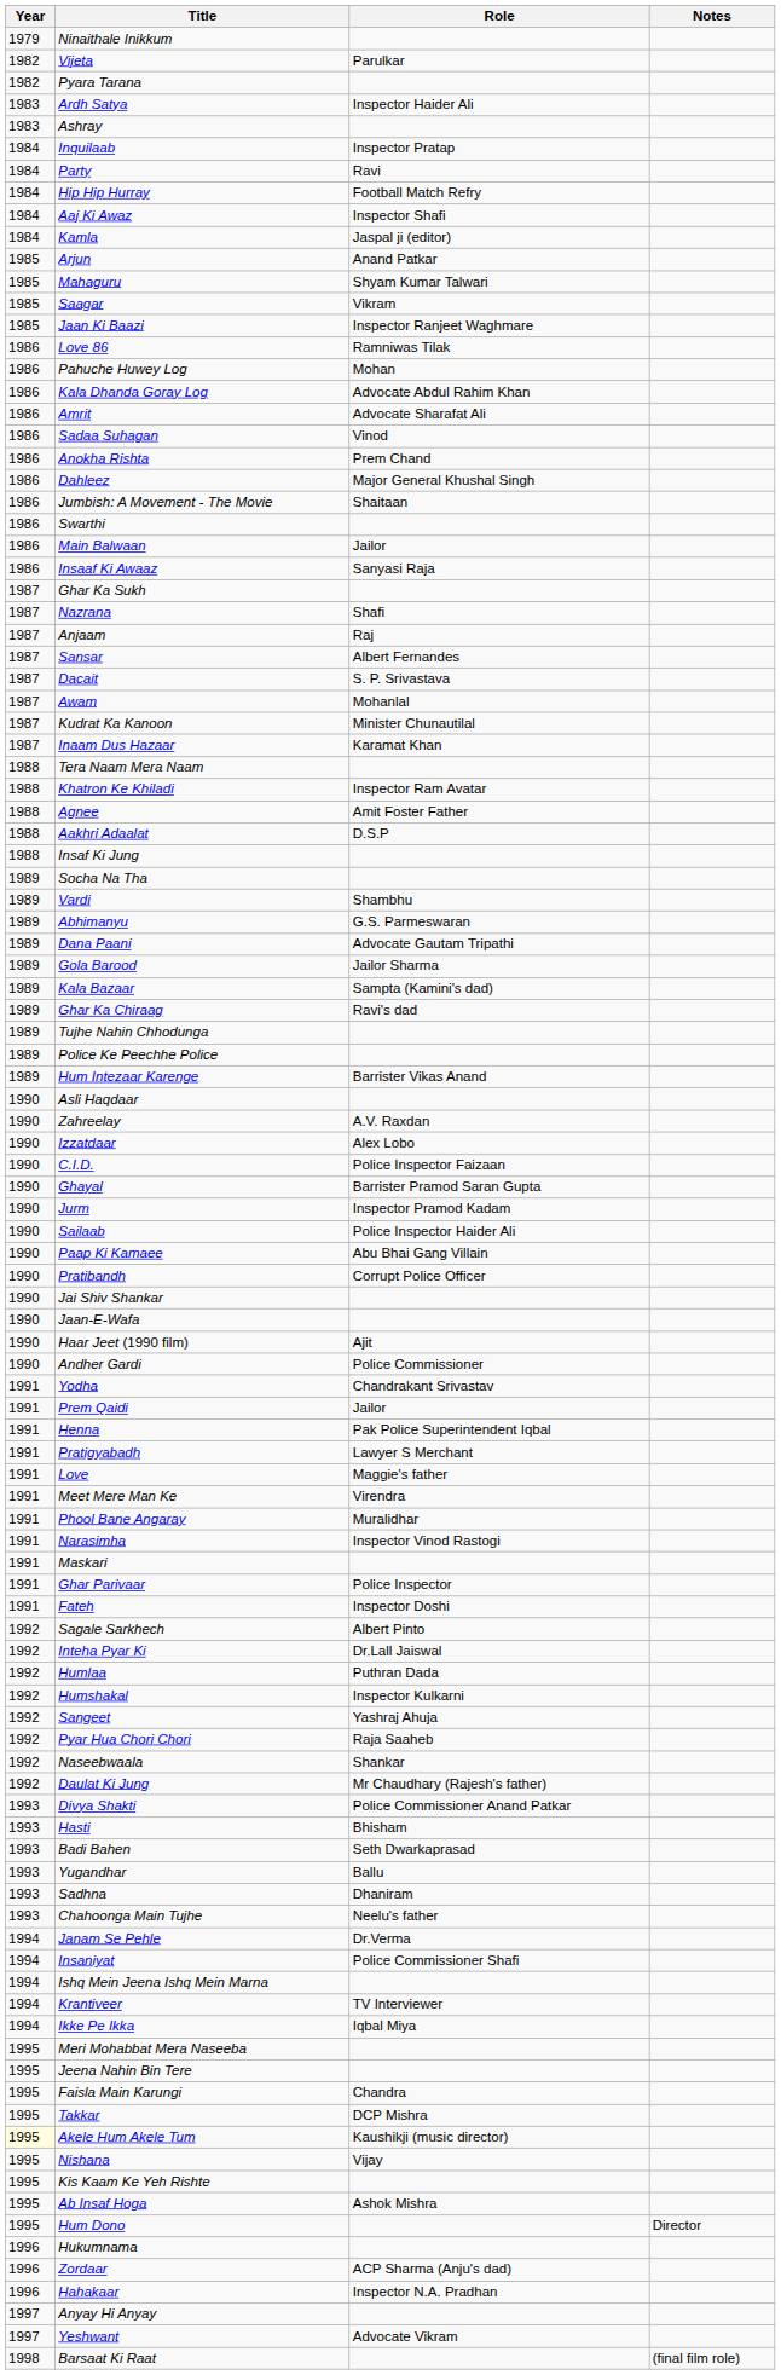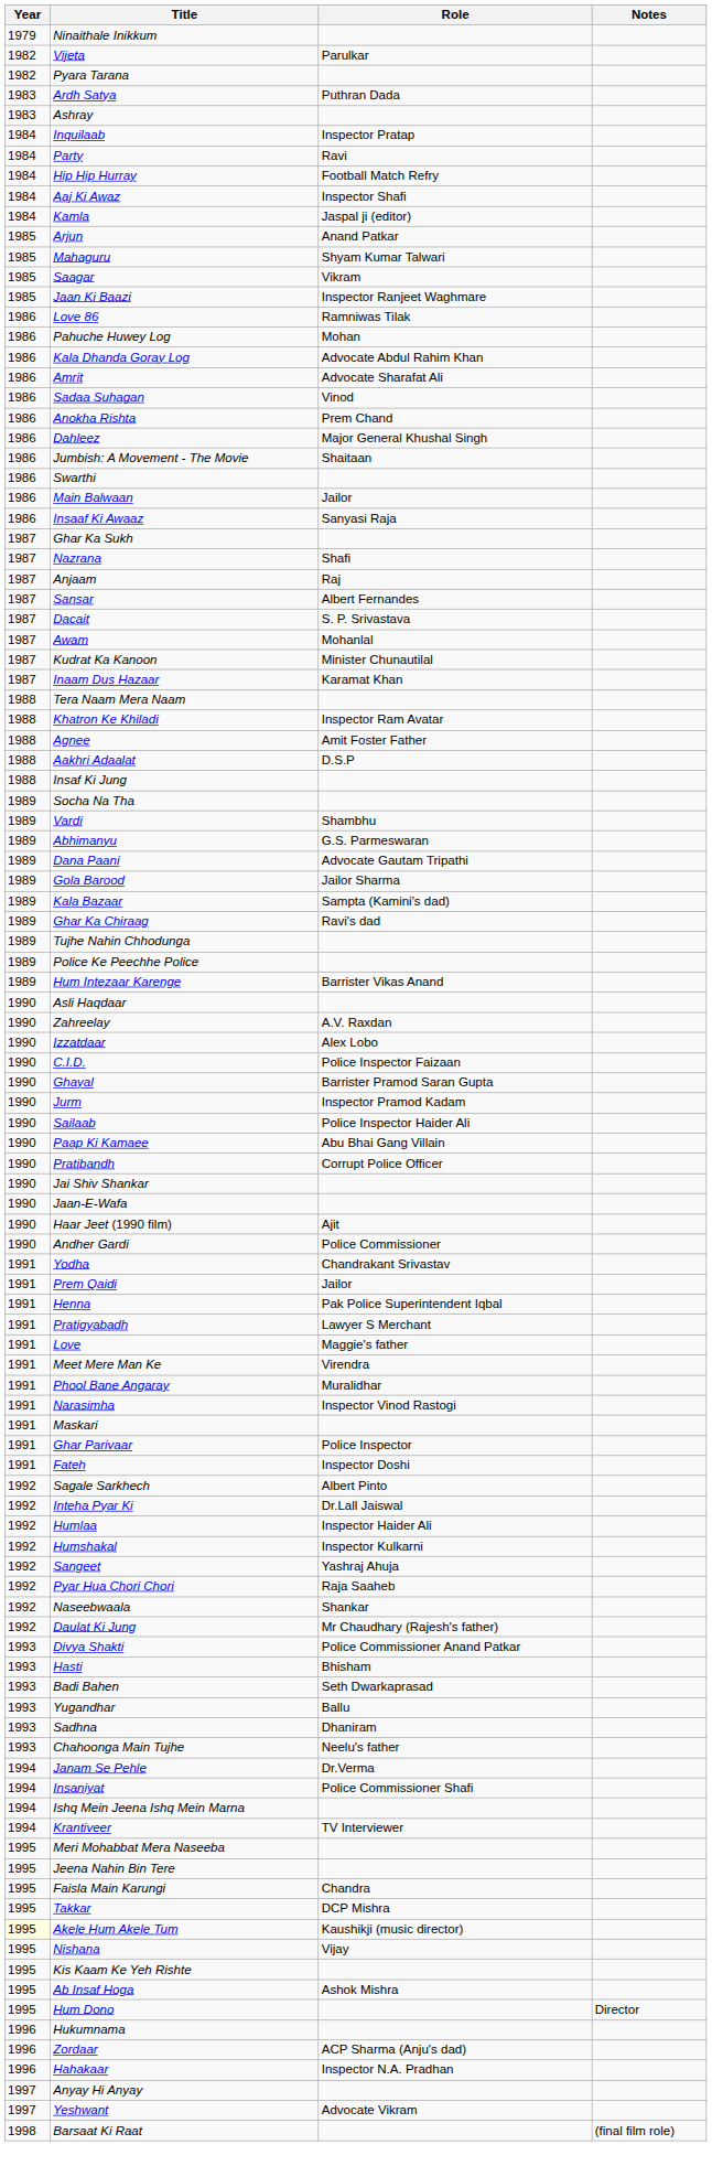Ardh Satya | Role: Inspector Haider Ali -> Puthran Dada
Humlaa | Role: Puthran Dada -> Inspector Haider Ali
- row: 1994 | Ikke Pe Ikka | Iqbal Miya
